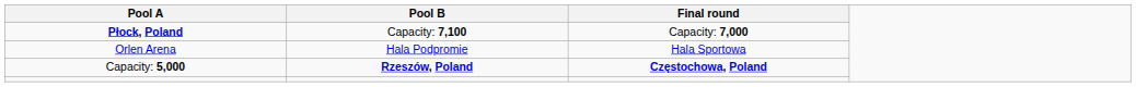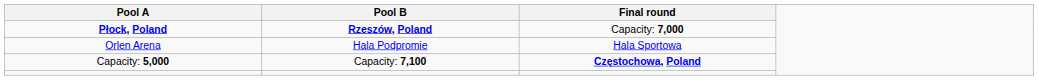Płock, Poland | Pool B: Capacity: 7,100 -> Rzeszów, Poland
Capacity: 5,000 | Pool B: Rzeszów, Poland -> Capacity: 7,100
